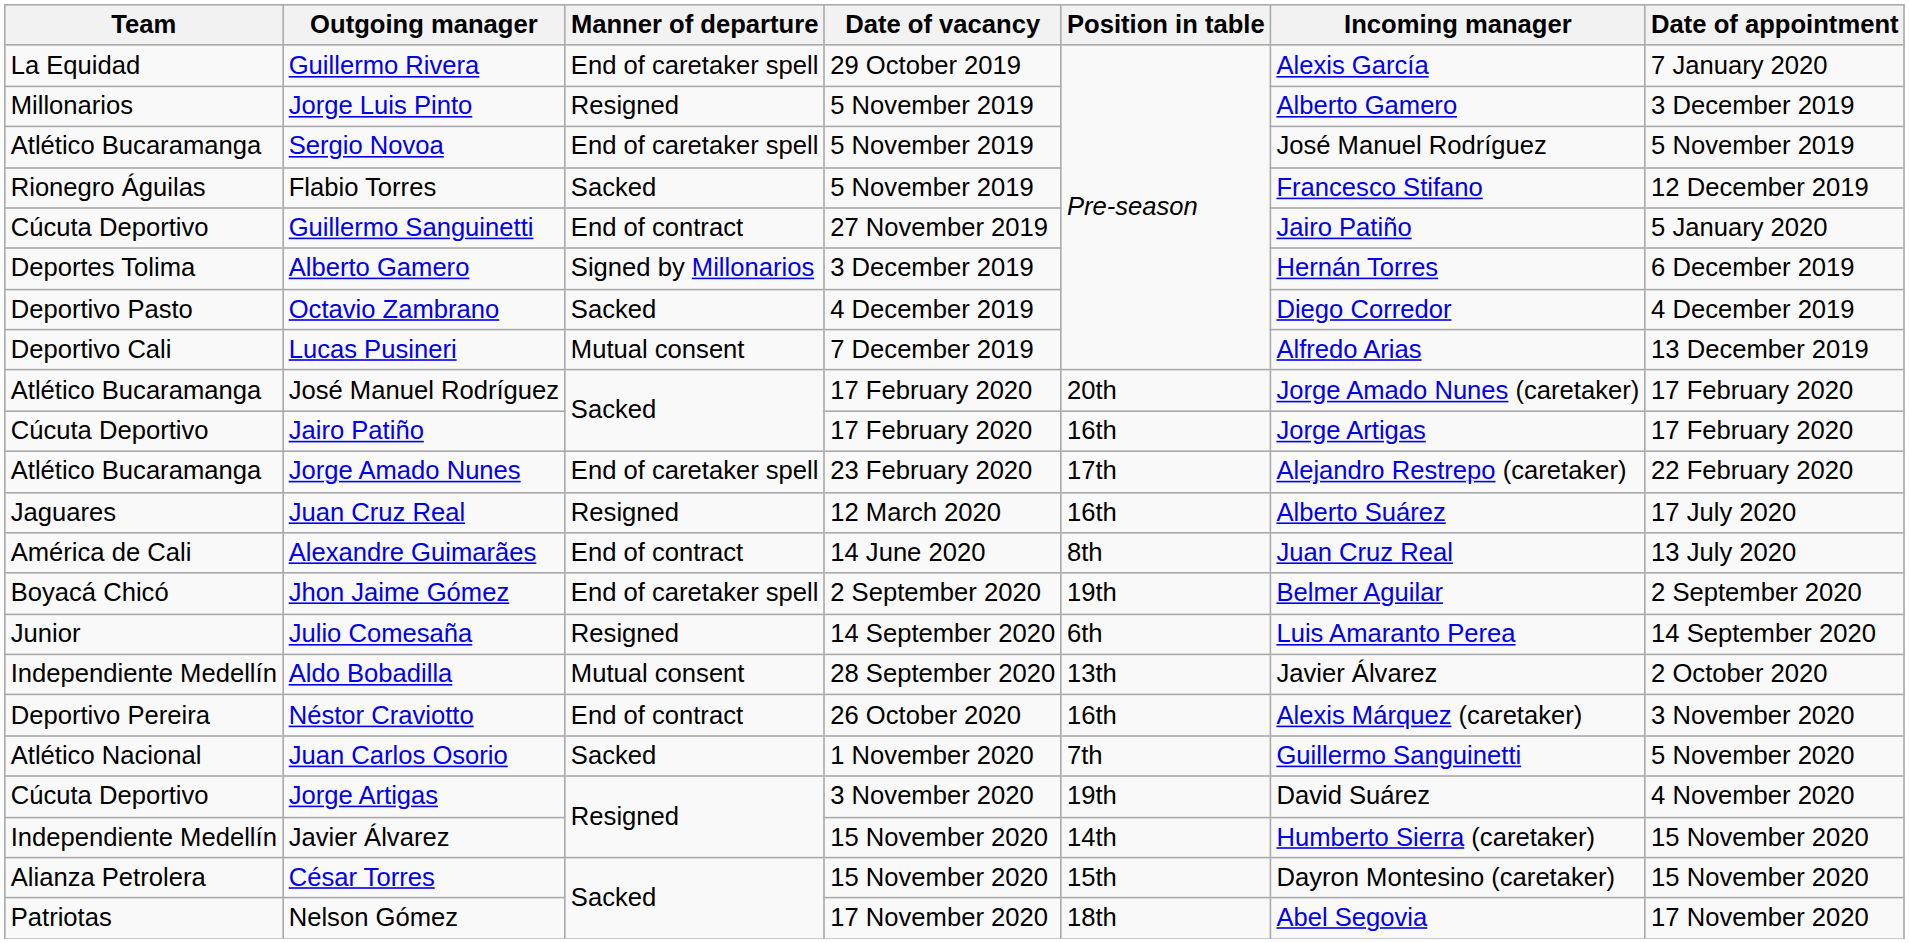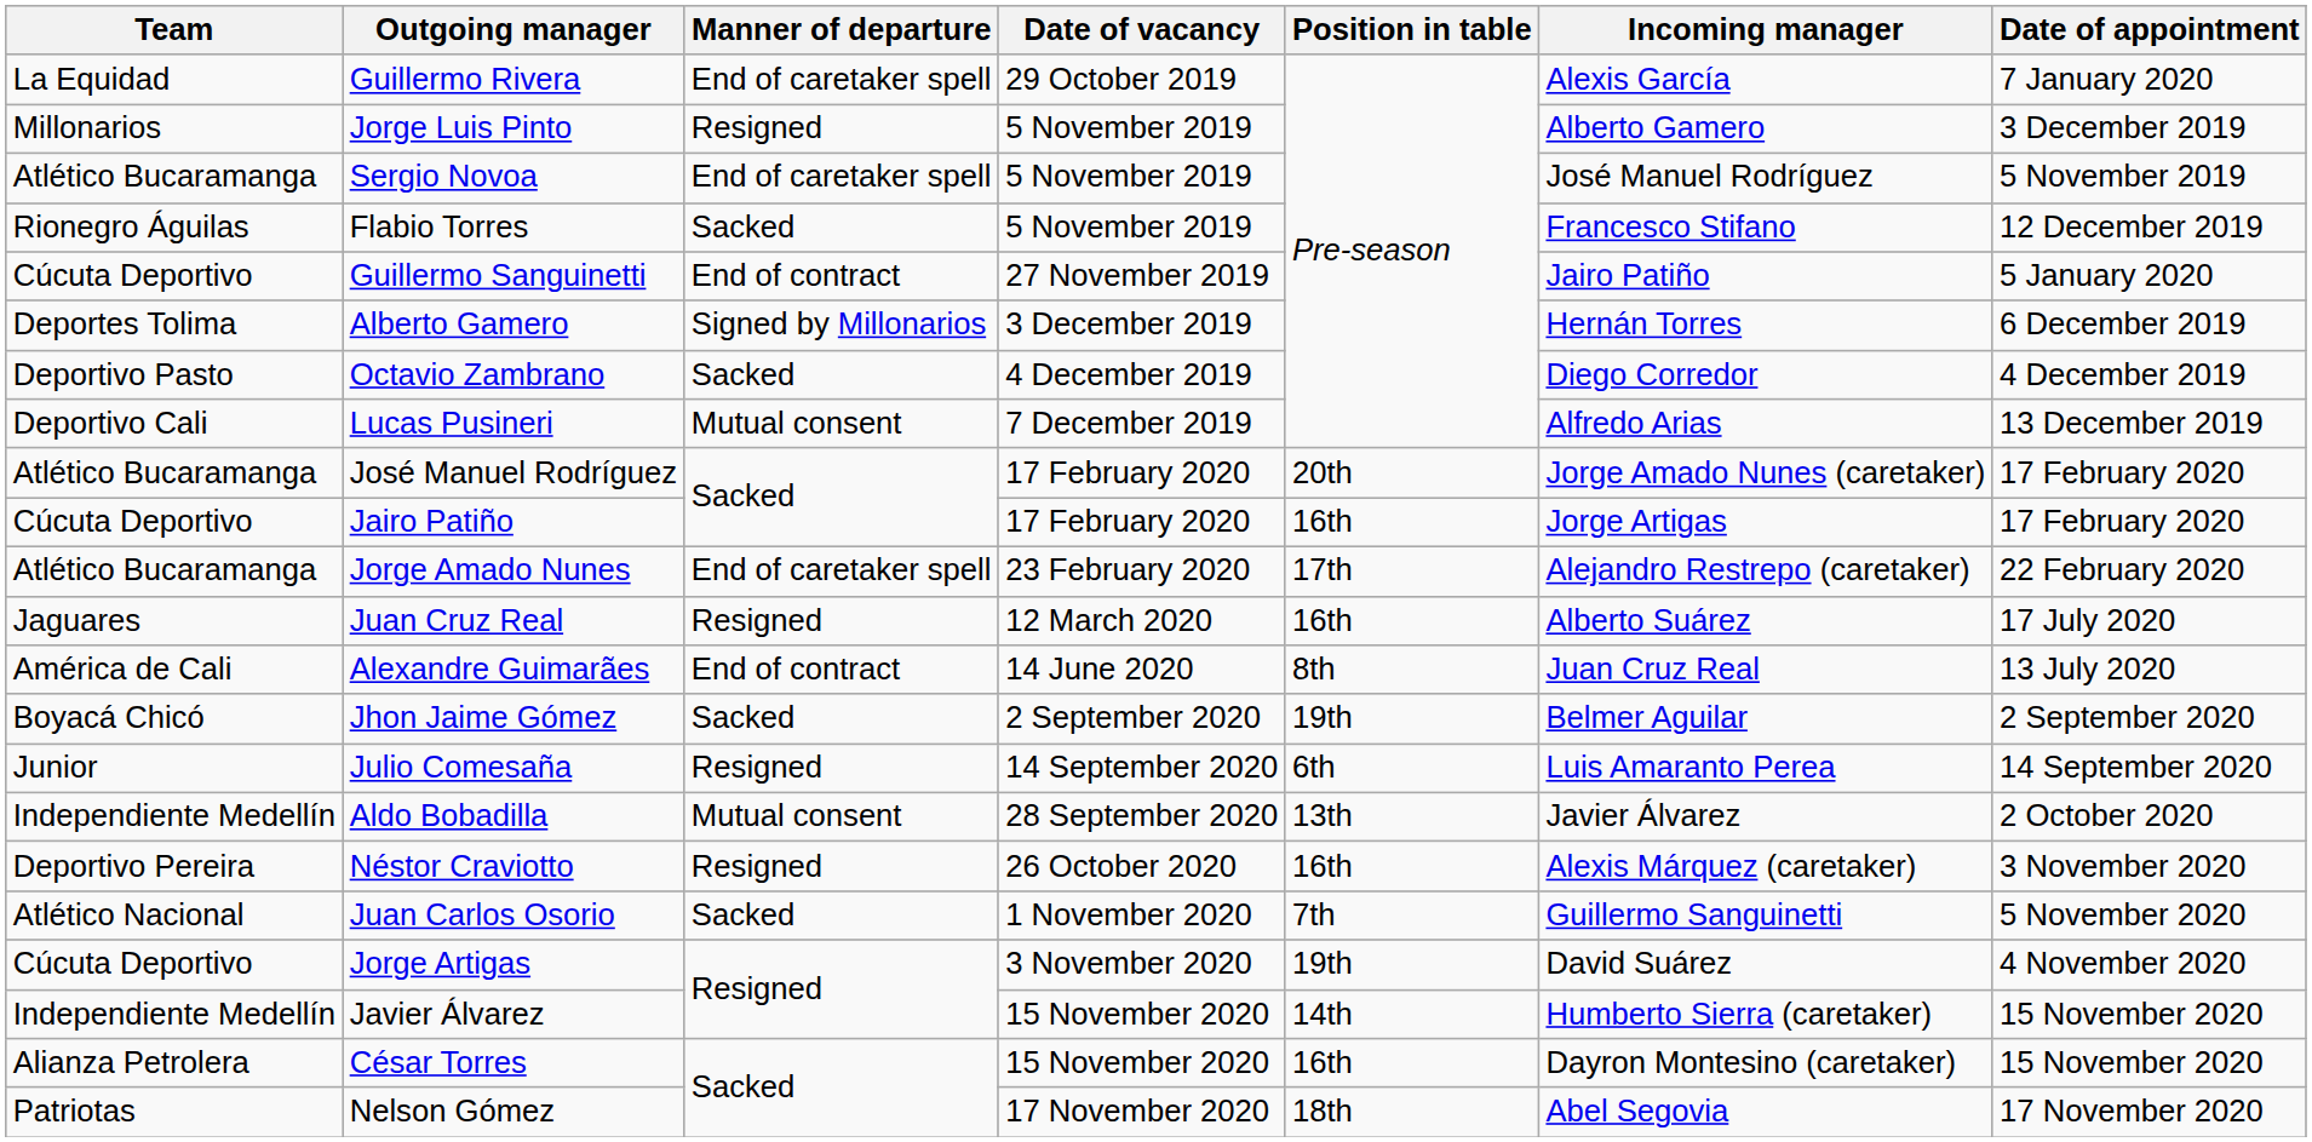Jhon Jaime Gómez | Manner of departure: End of caretaker spell -> Sacked
Néstor Craviotto | Manner of departure: End of contract -> Resigned
César Torres | Position in table: 15th -> 16th
